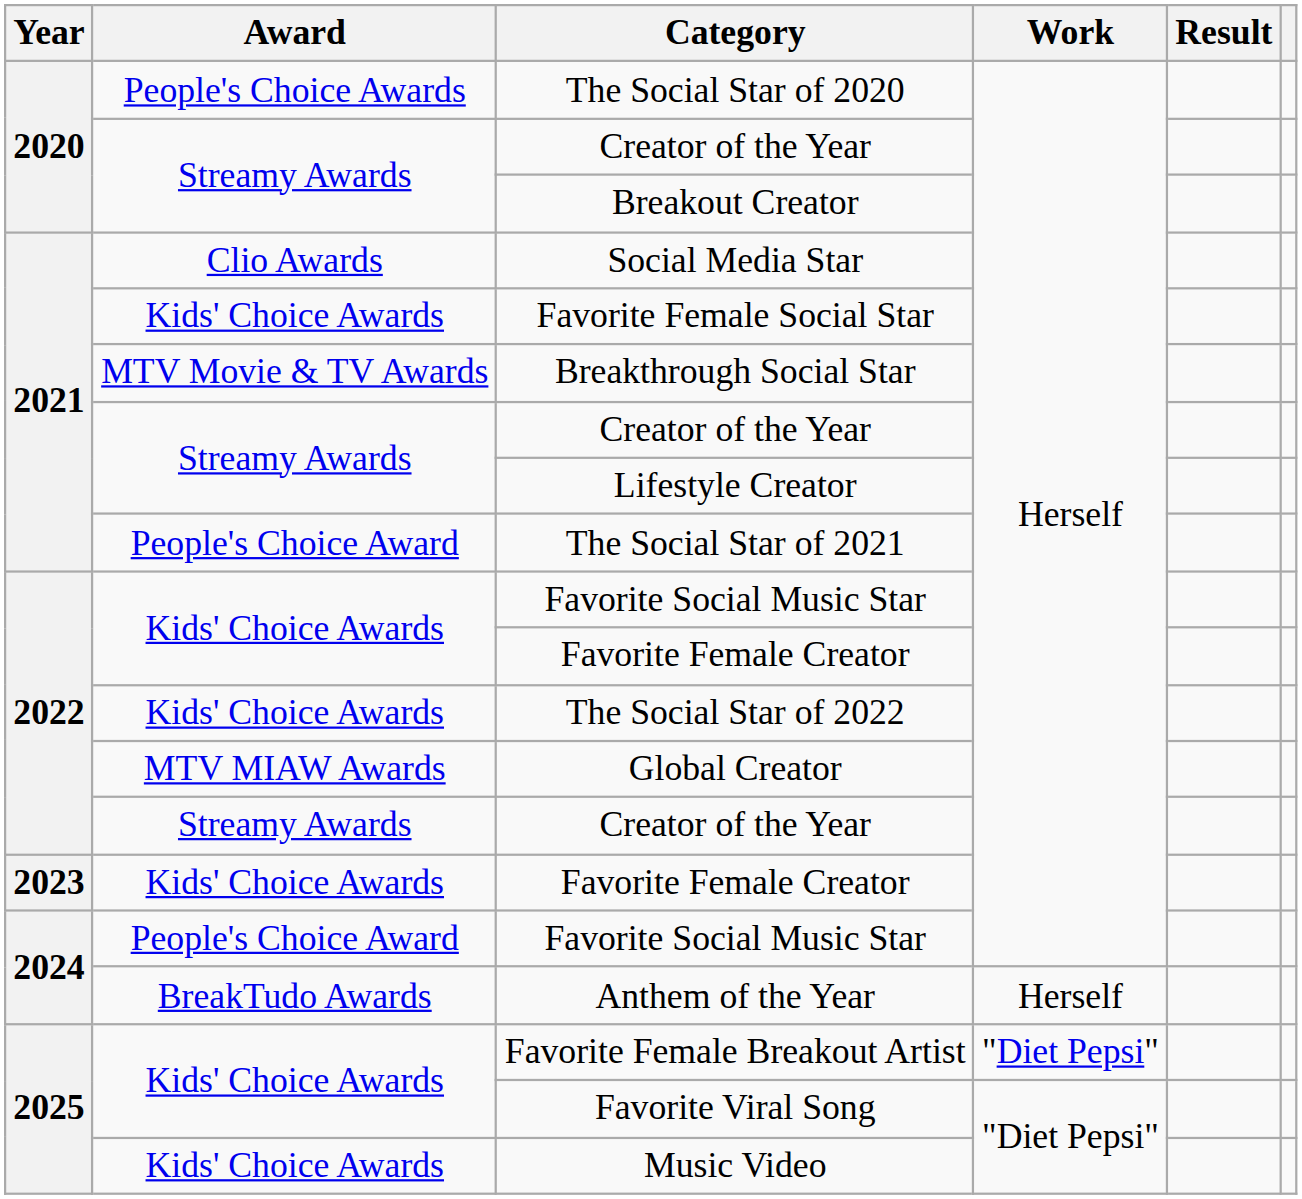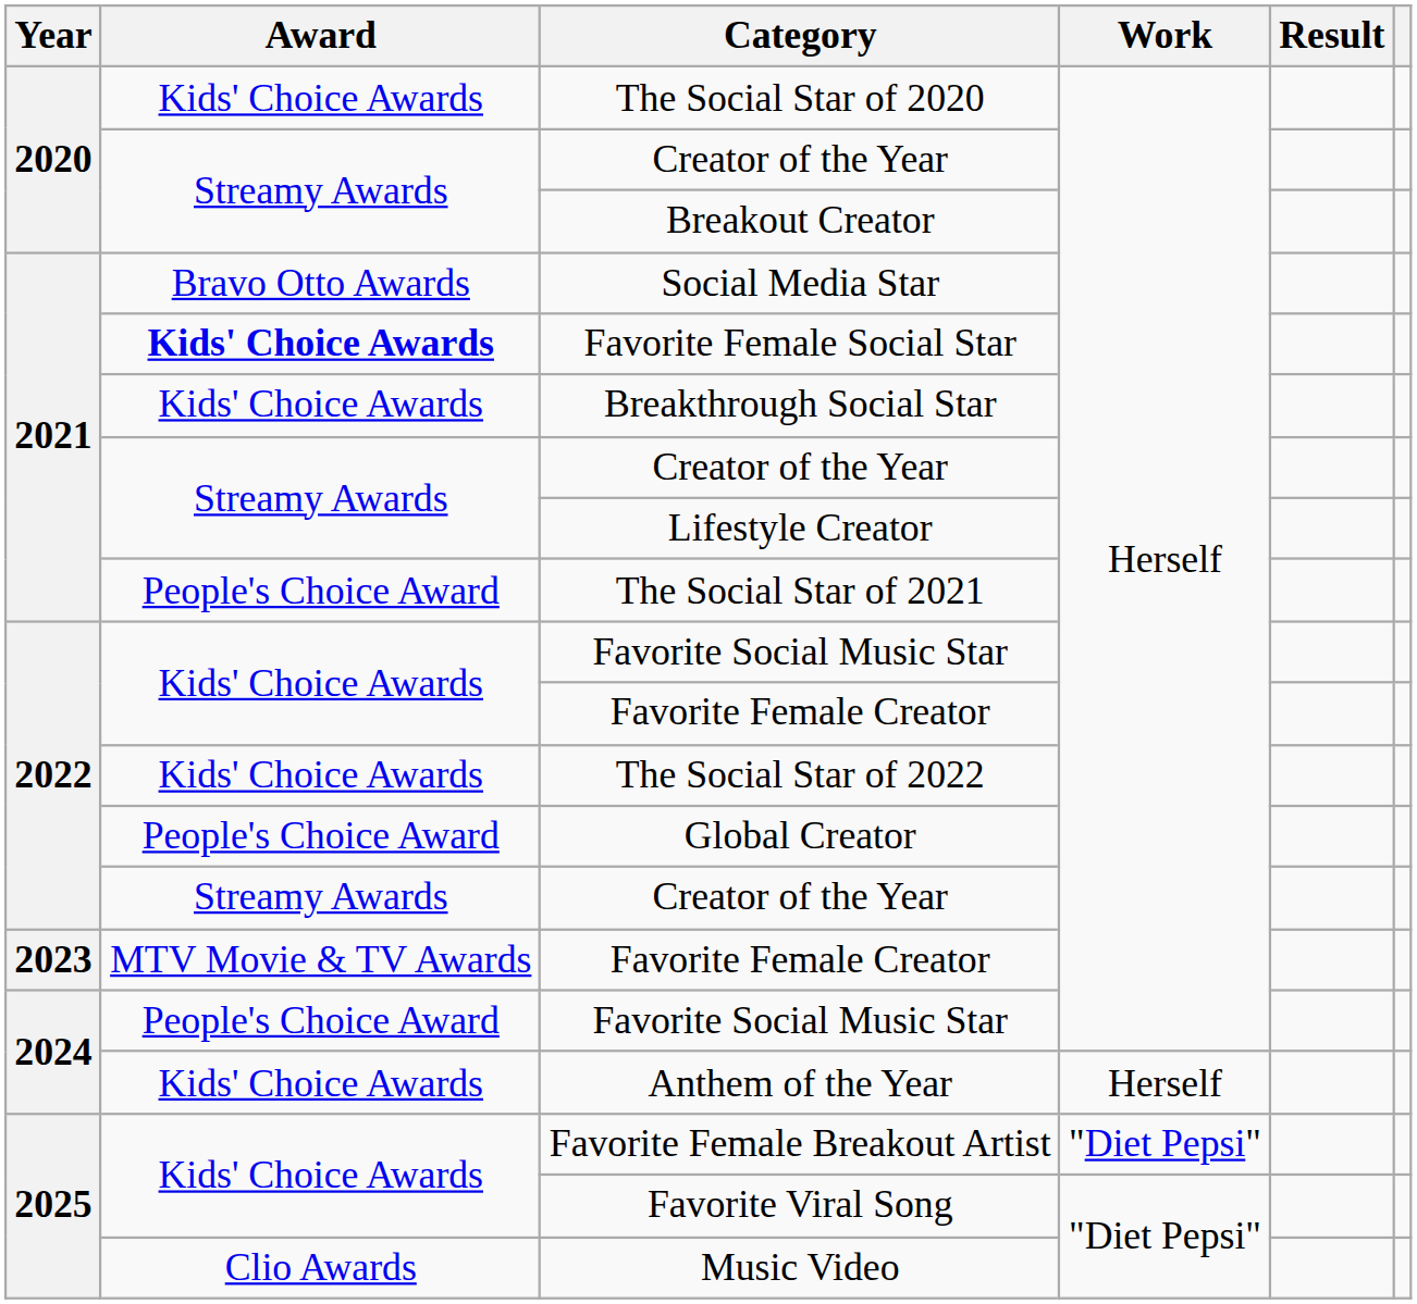The Social Star of 2020 | Award: People's Choice Awards -> Kids' Choice Awards
Social Media Star | Award: Clio Awards -> Bravo Otto Awards
Favorite Female Social Star | Award: normal -> bold
Breakthrough Social Star | Award: MTV Movie & TV Awards -> Kids' Choice Awards
Global Creator | Award: MTV MIAW Awards -> People's Choice Award
2023 / Favorite Female Creator | Award: Kids' Choice Awards -> MTV Movie & TV Awards
Anthem of the Year | Award: BreakTudo Awards -> Kids' Choice Awards
Music Video | Award: Kids' Choice Awards -> Clio Awards
